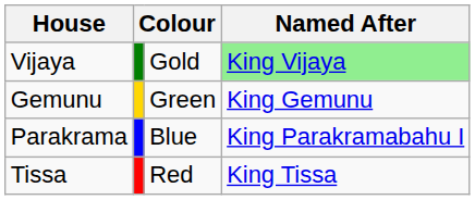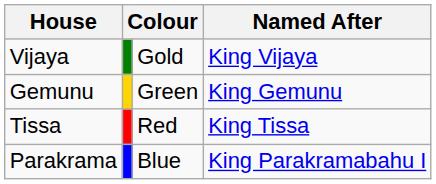Vijaya | Named After: lightgreen background -> no background
rows swapped: Tissa <-> Parakrama
